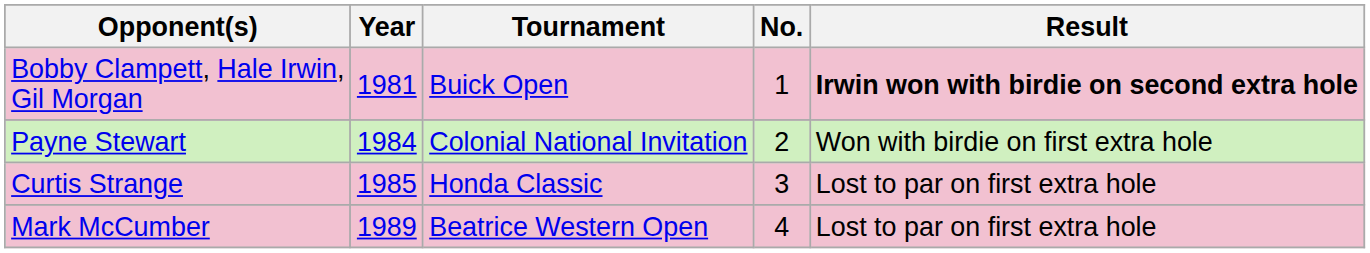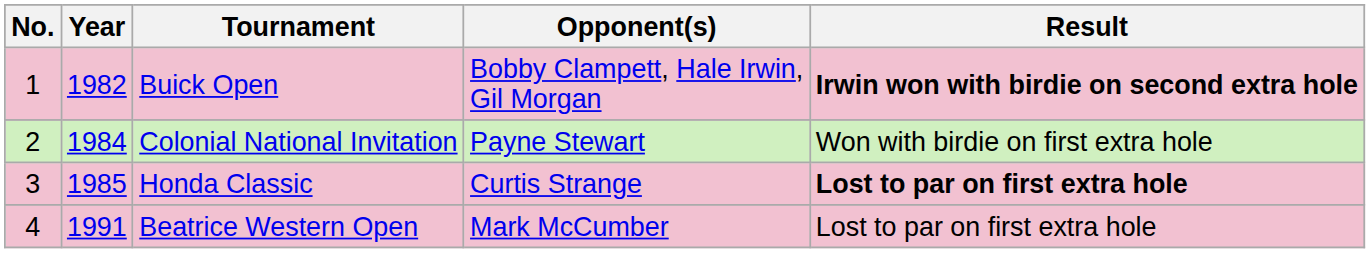columns swapped: No. <-> Opponent(s)
Buick Open | Year: 1981 -> 1982
Honda Classic | Result: normal -> bold
Beatrice Western Open | Year: 1989 -> 1991
